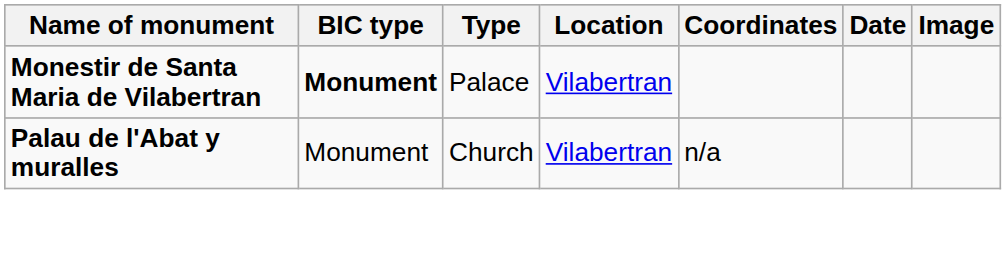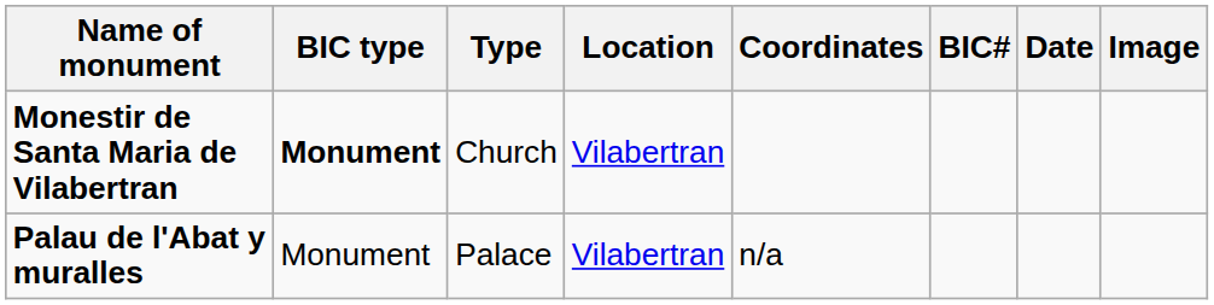+ column: BIC#
Monestir de Santa Maria de Vilabertran | Type: Palace -> Church
Palau de l'Abat y muralles | Type: Church -> Palace
